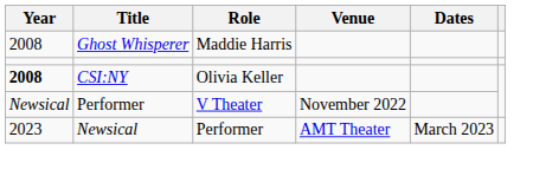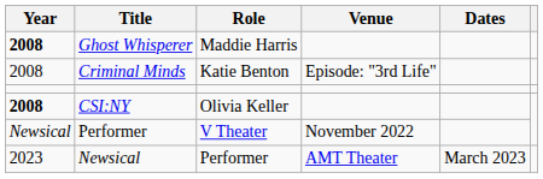Ghost Whisperer | Year: normal -> bold
+ row: 2008 | Criminal Minds | Katie Benton | Episode: "3rd Life"
